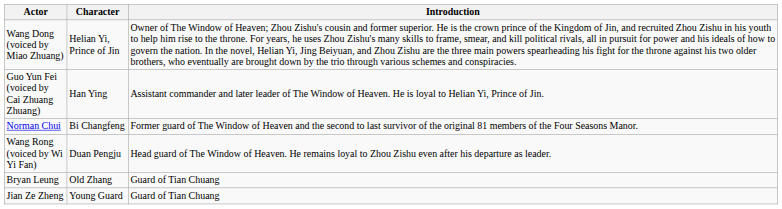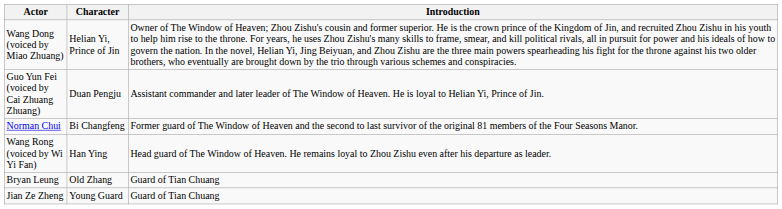Guo Yun Fei (voiced by Cai Zhuang Zhuang) | Character: Han Ying -> Duan Pengju
Wang Rong (voiced by Wi Yi Fan) | Character: Duan Pengju -> Han Ying
